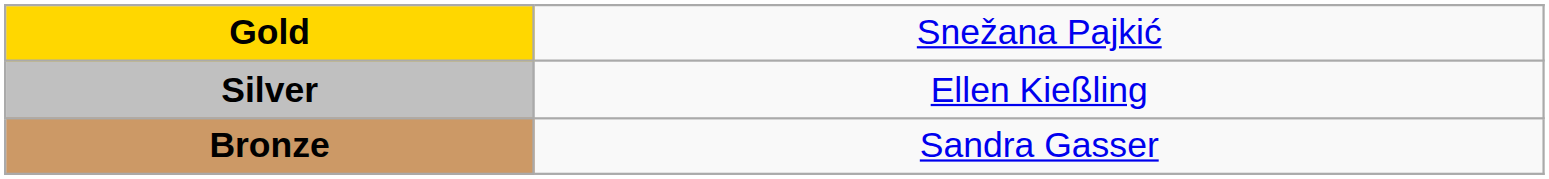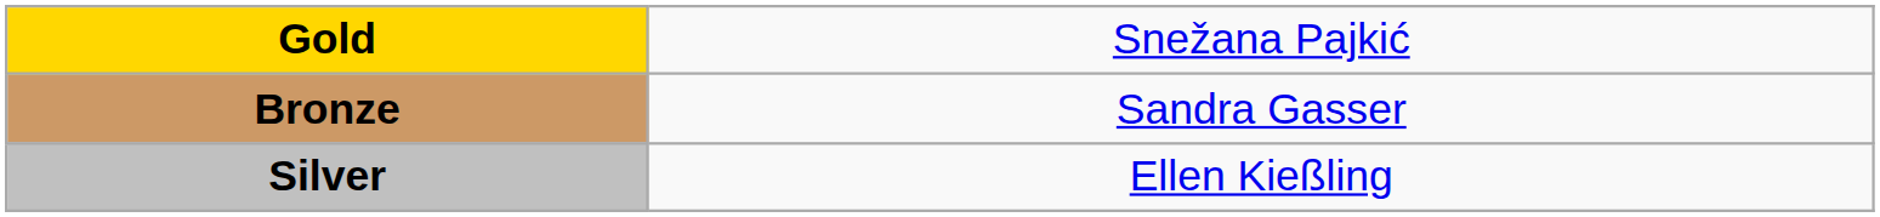rows swapped: Silver <-> Bronze
